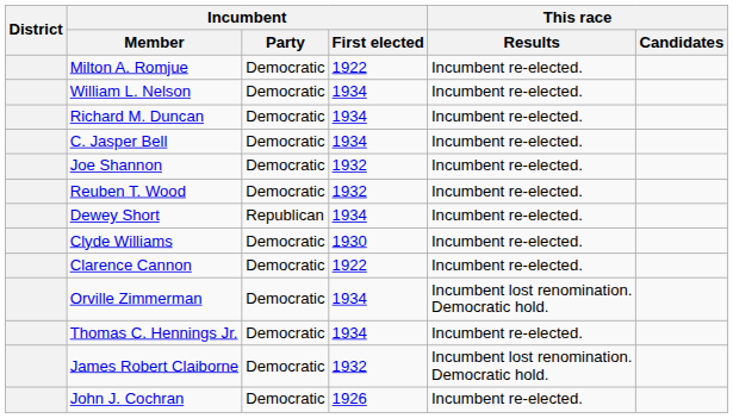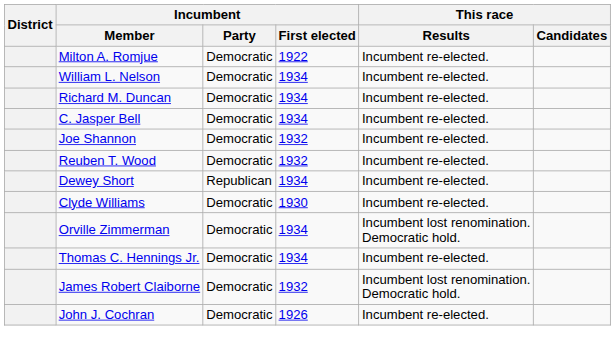- row: Clarence Cannon | Democratic | 1922 | Incumbent re-elected.
